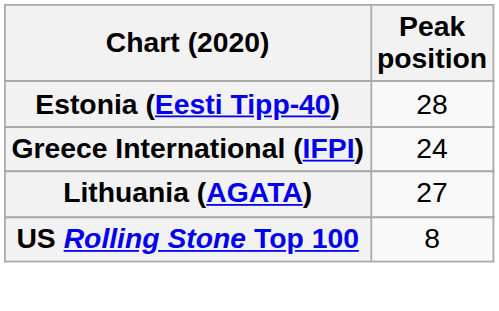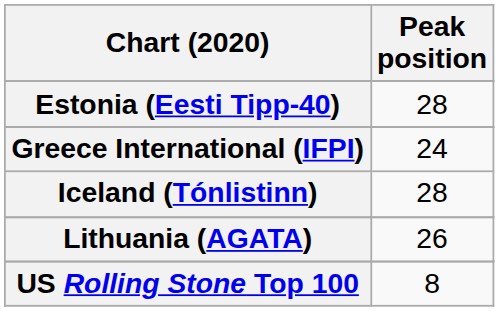+ row: Iceland (Tónlistinn) | 28
Lithuania (AGATA) | Peak position: 27 -> 26
